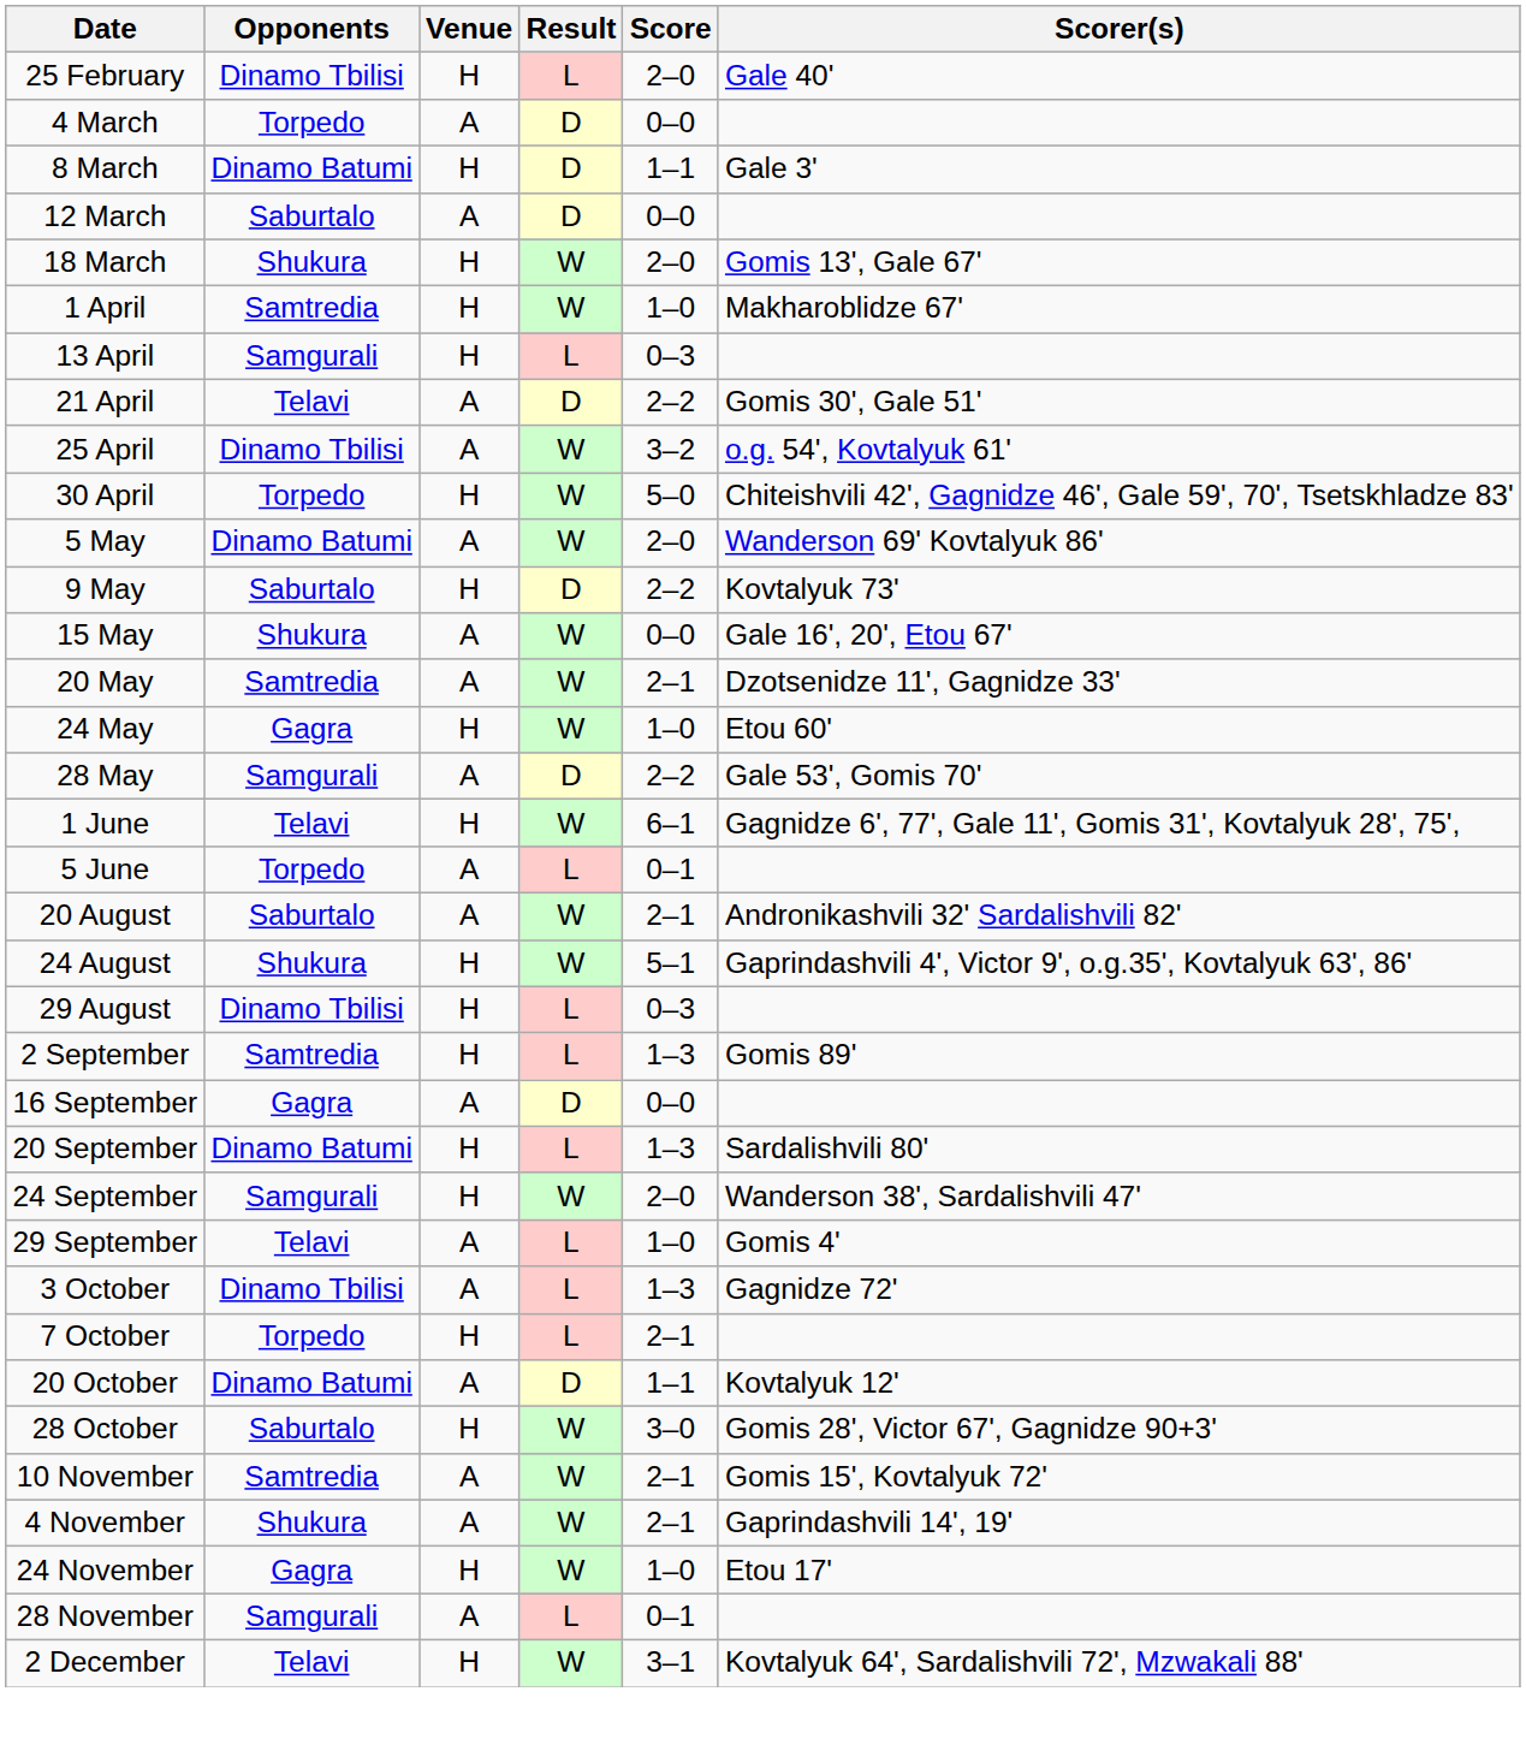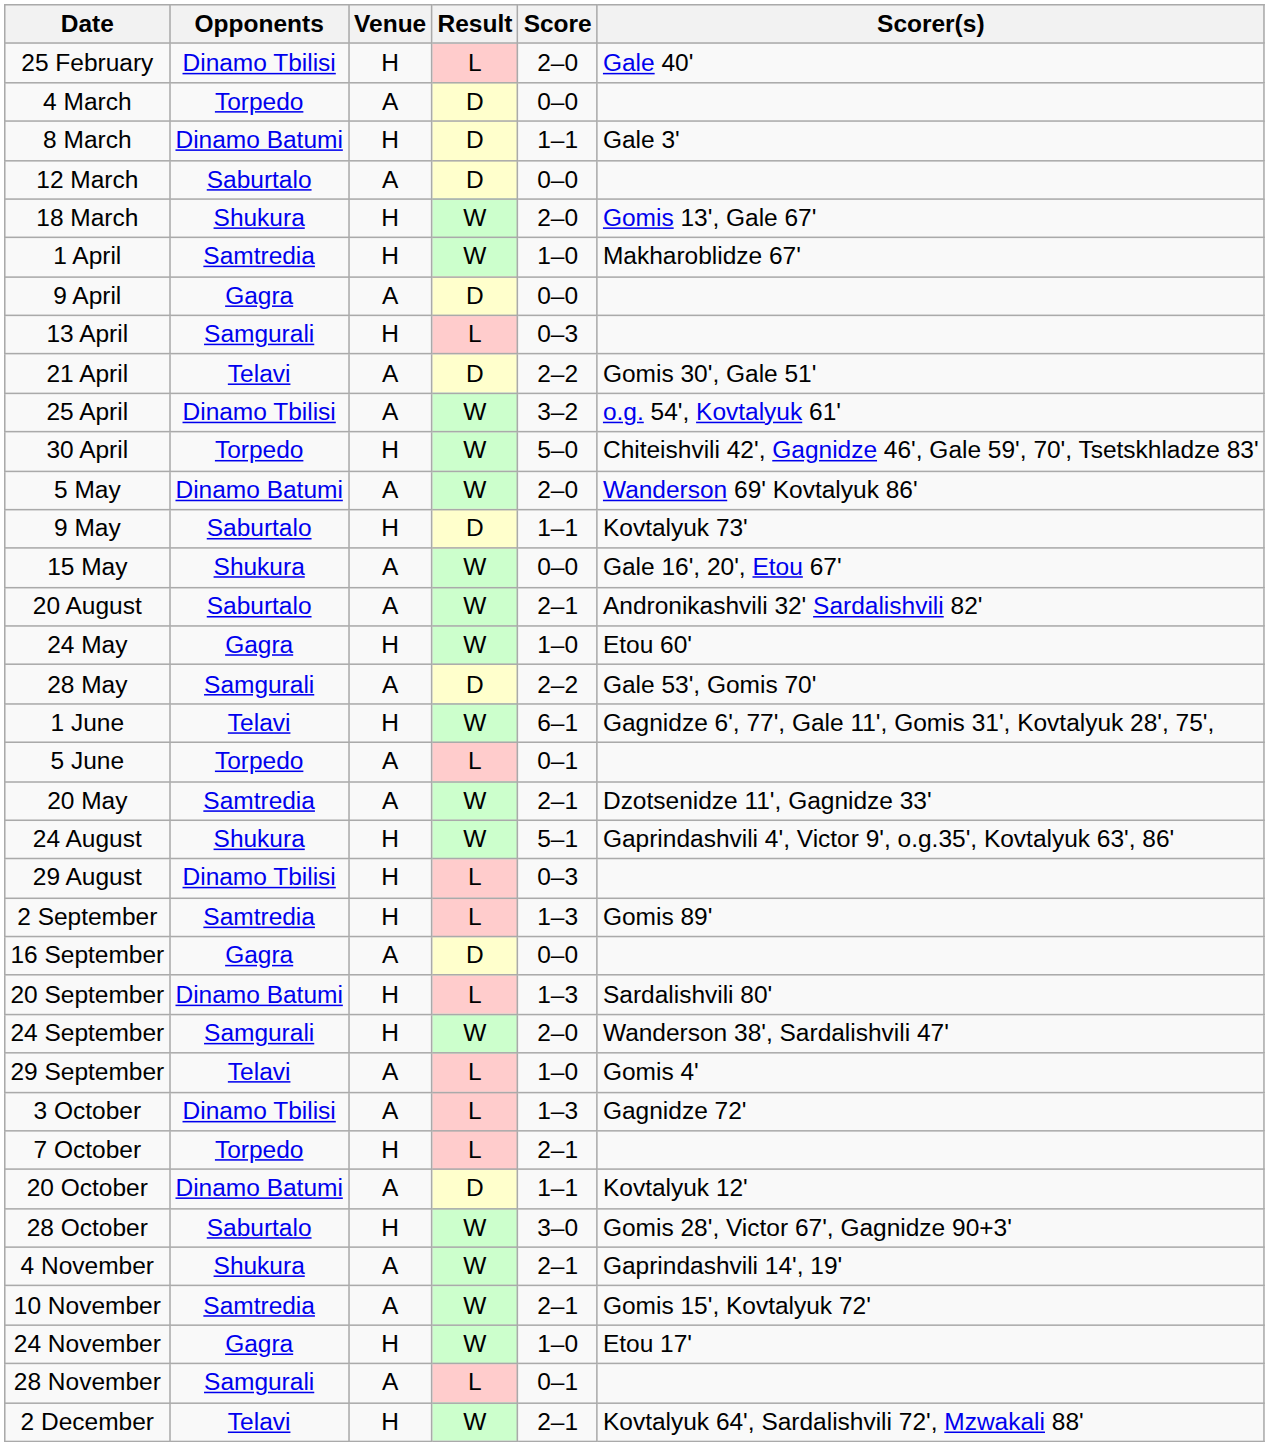+ row: 9 April | Gagra | A | D | 0–0
9 May | Score: 2–2 -> 1–1
rows swapped: 20 May <-> 20 August
rows swapped: 4 November <-> 10 November
2 December | Score: 3–1 -> 2–1
